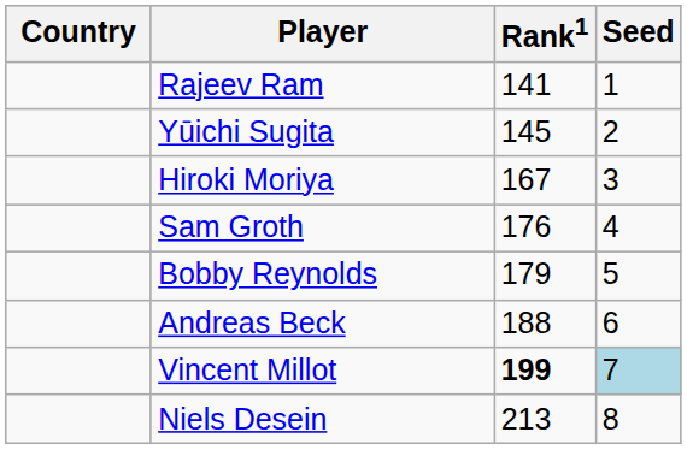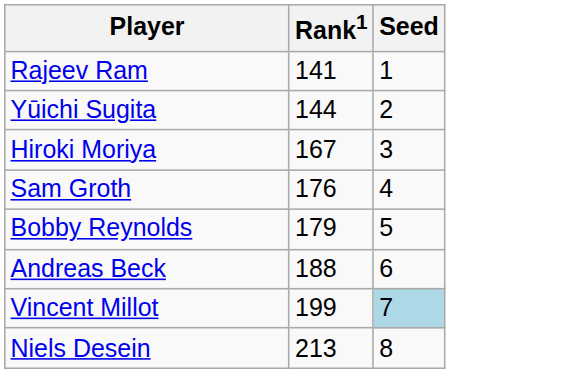- column: Country
Yūichi Sugita | Rank1: 145 -> 144
Vincent Millot | Rank1: bold -> normal
